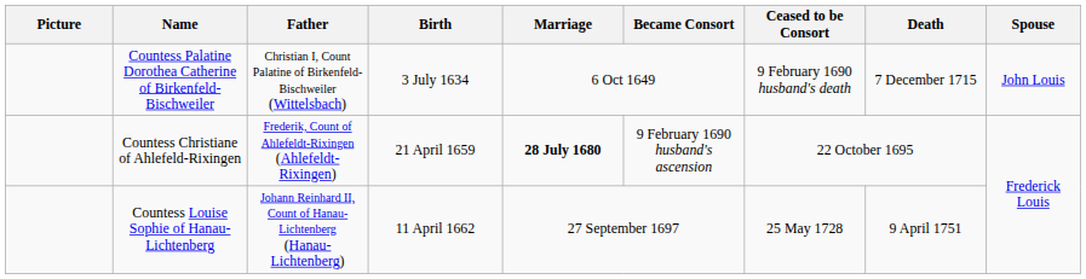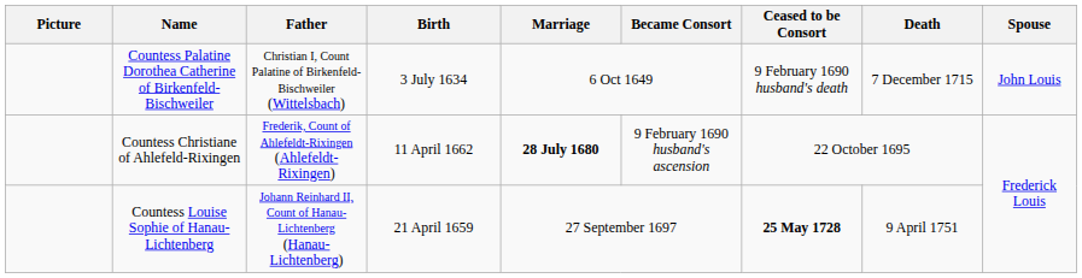Countess Christiane of Ahlefeld-Rixingen | Birth: 21 April 1659 -> 11 April 1662
Countess Louise Sophie of Hanau-Lichtenberg | Birth: 11 April 1662 -> 21 April 1659
Countess Louise Sophie of Hanau-Lichtenberg | Ceased to be Consort: normal -> bold
